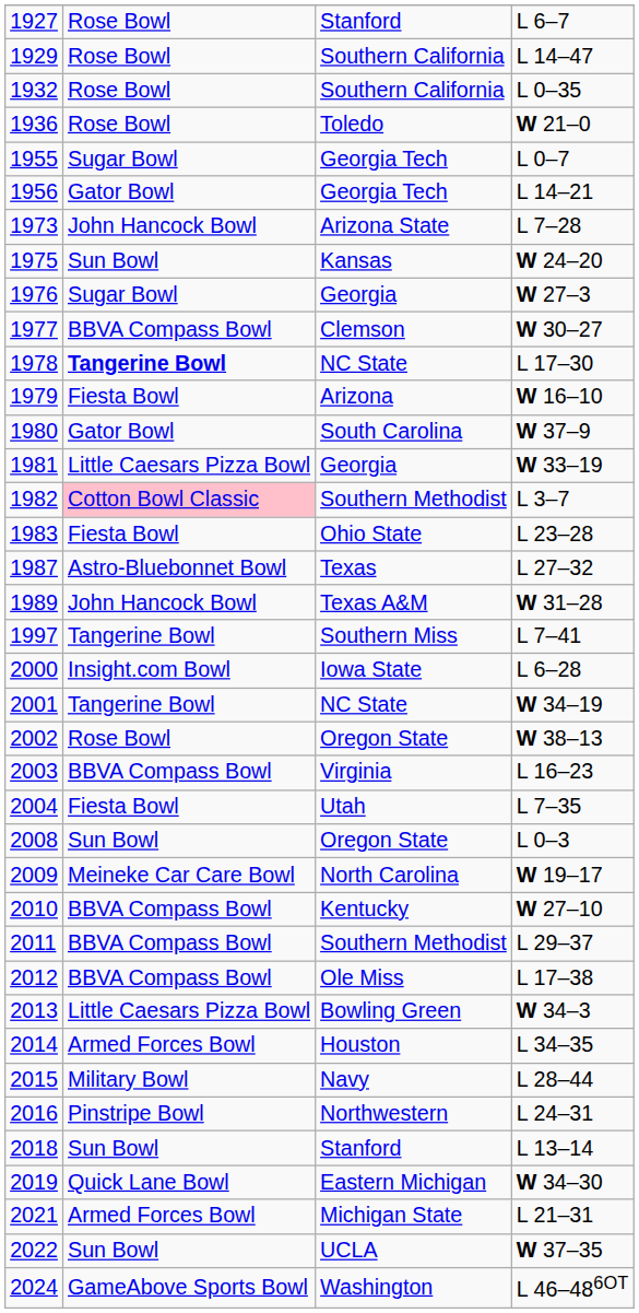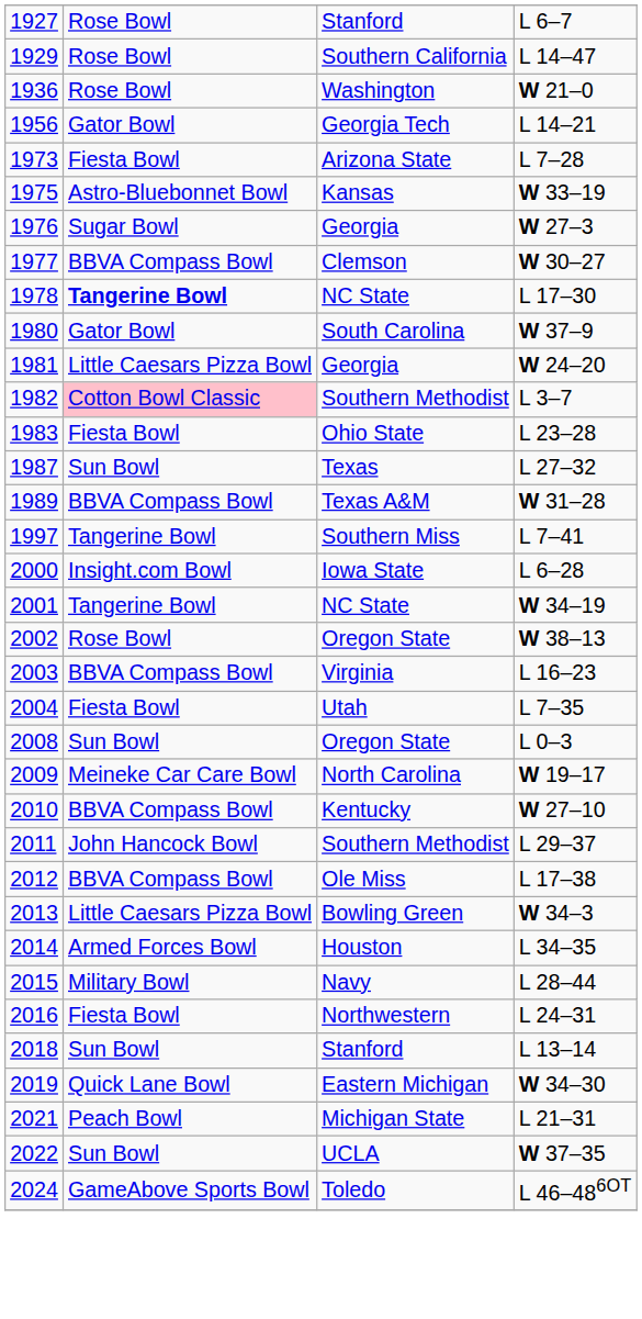- row: 1932 | Rose Bowl | Southern California | L 0–35
1936 | column 3: Toledo -> Washington
- row: 1955 | Sugar Bowl | Georgia Tech | L 0–7
1973 | column 2: John Hancock Bowl -> Fiesta Bowl
1975 | column 2: Sun Bowl -> Astro-Bluebonnet Bowl
1975 | column 4: W 24–20 -> W 33–19
- row: 1979 | Fiesta Bowl | Arizona | W 16–10
1981 | column 4: W 33–19 -> W 24–20
1987 | column 2: Astro-Bluebonnet Bowl -> Sun Bowl
1989 | column 2: John Hancock Bowl -> BBVA Compass Bowl
2011 | column 2: BBVA Compass Bowl -> John Hancock Bowl
2016 | column 2: Pinstripe Bowl -> Fiesta Bowl
2021 | column 2: Armed Forces Bowl -> Peach Bowl
2024 | column 3: Washington -> Toledo
